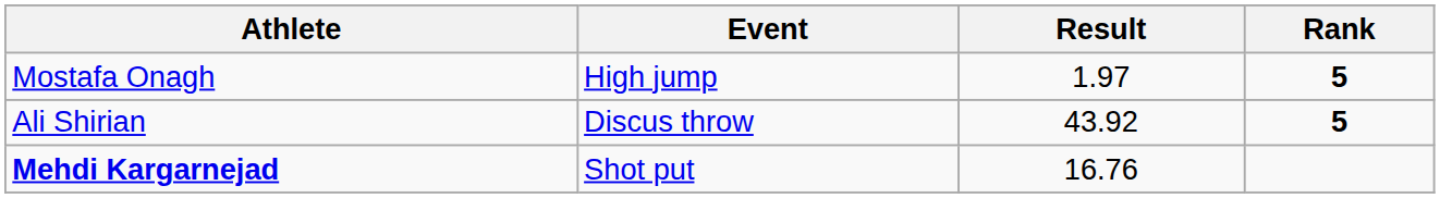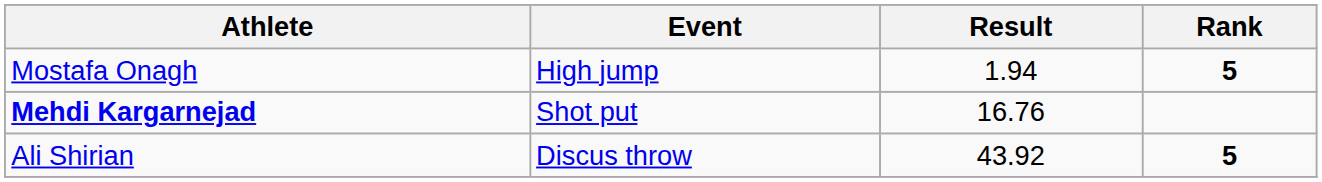Mostafa Onagh | Result: 1.97 -> 1.94
rows swapped: Mehdi Kargarnejad <-> Ali Shirian
